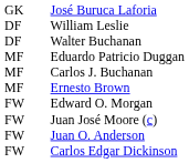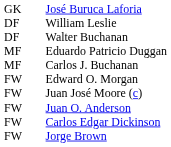- row: MF | Ernesto Brown
+ row: FW | Jorge Brown
